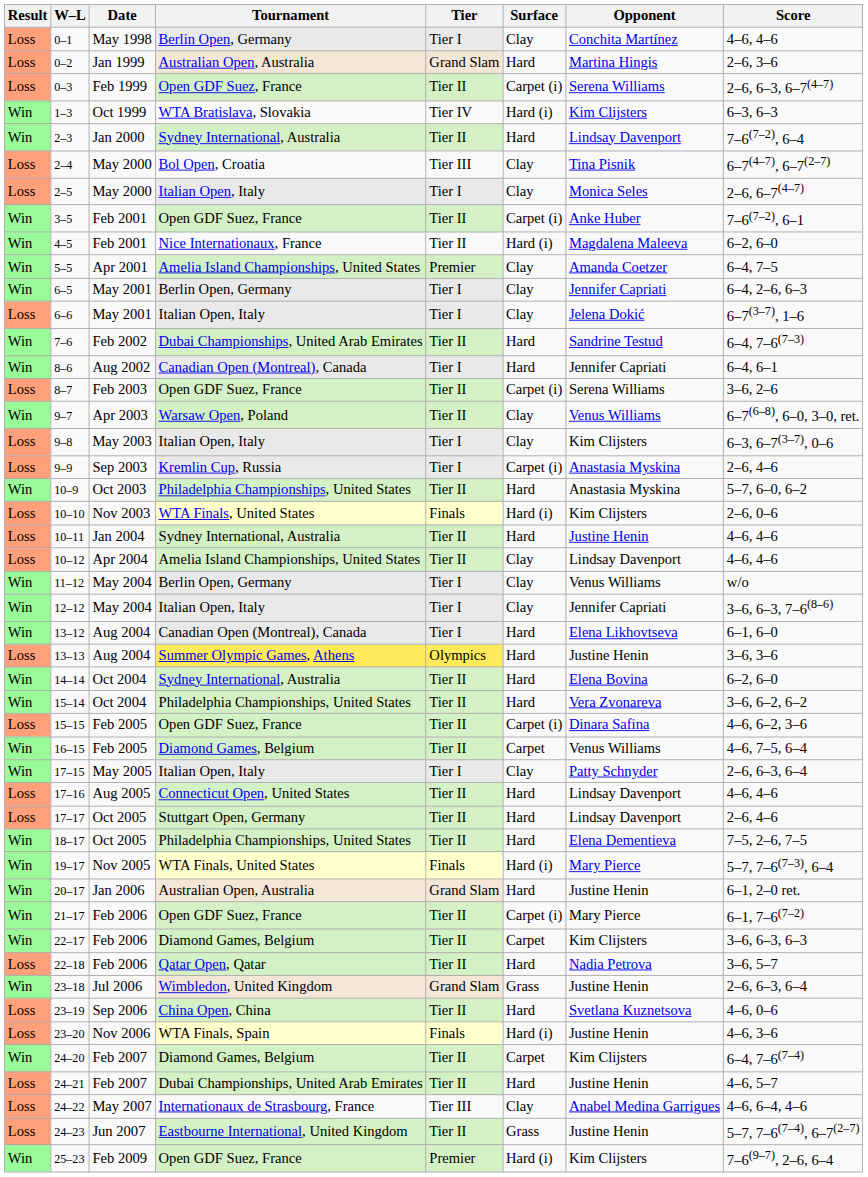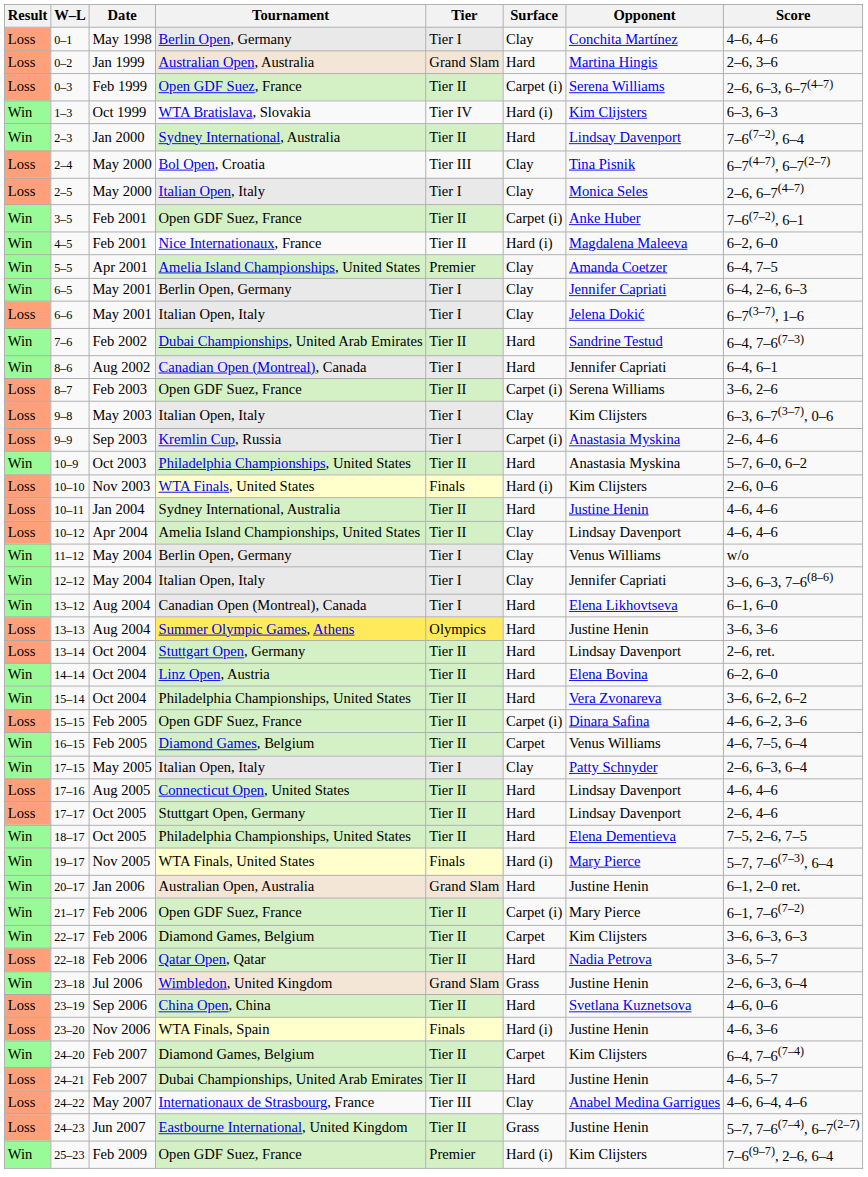- row: Win | 9–7 | Apr 2003 | Warsaw Open, Poland | Tier II | Clay | Venus Williams | 6–7(6–8), 6–0, 3–0, ret.
+ row: Loss | 13–14 | Oct 2004 | Stuttgart Open, Germany | Tier II | Hard | Lindsay Davenport | 2–6, ret.
14–14 | Tournament: Sydney International, Australia -> Linz Open, Austria
